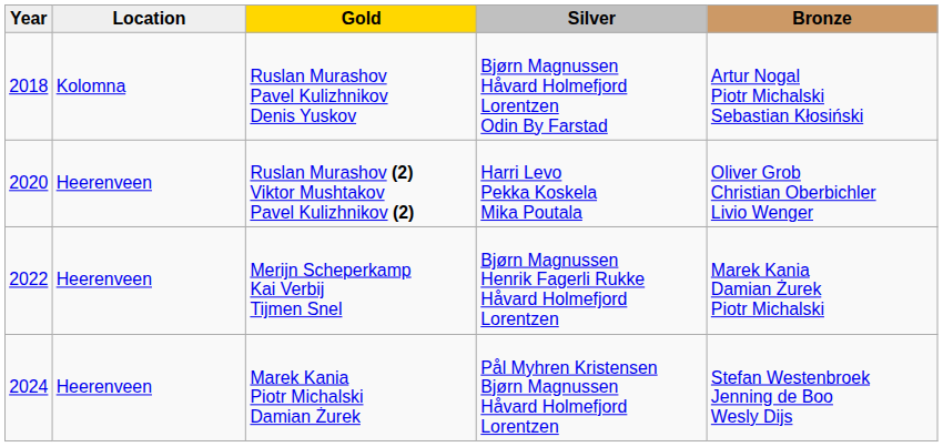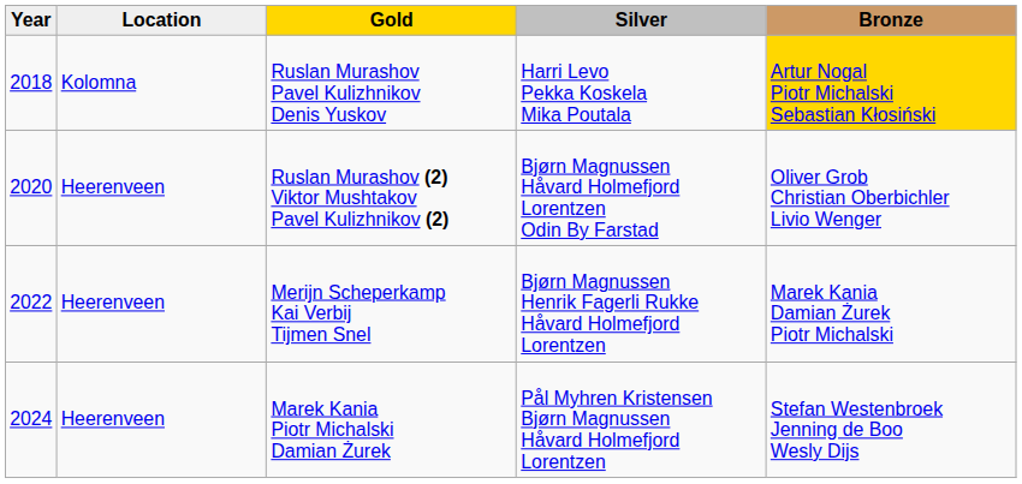Ruslan Murashov Pavel Kulizhnikov Denis Yuskov | Silver: Bjørn Magnussen Håvard Holmefjord Lorentzen Odin By Farstad -> Harri Levo Pekka Koskela Mika Poutala
Ruslan Murashov Pavel Kulizhnikov Denis Yuskov | Bronze: no background -> gold background
Ruslan Murashov (2) Viktor Mushtakov Pavel Kulizhnikov (2) | Silver: Harri Levo Pekka Koskela Mika Poutala -> Bjørn Magnussen Håvard Holmefjord Lorentzen Odin By Farstad
